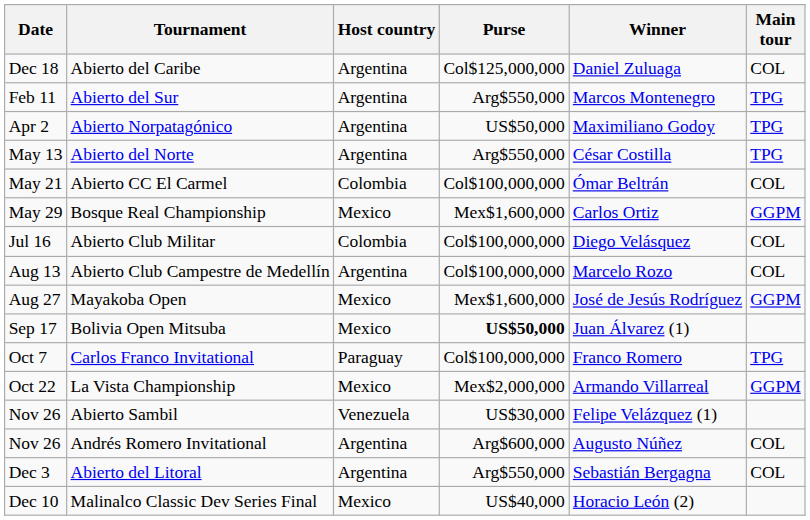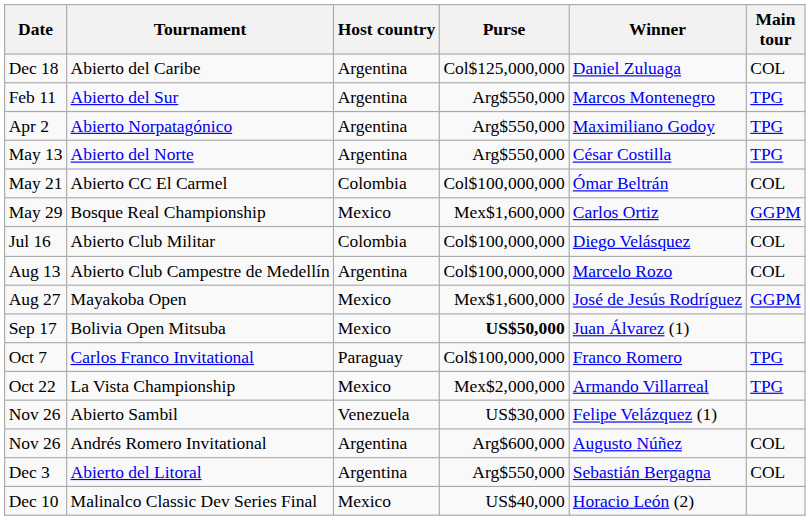Abierto Norpatagónico | Purse: US$50,000 -> Arg$550,000
La Vista Championship | Main tour: GGPM -> TPG
